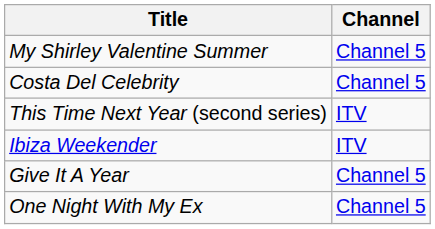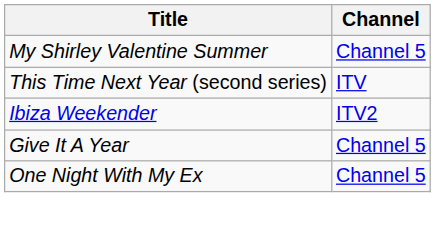- row: Costa Del Celebrity | Channel 5
Ibiza Weekender | Channel: ITV -> ITV2
